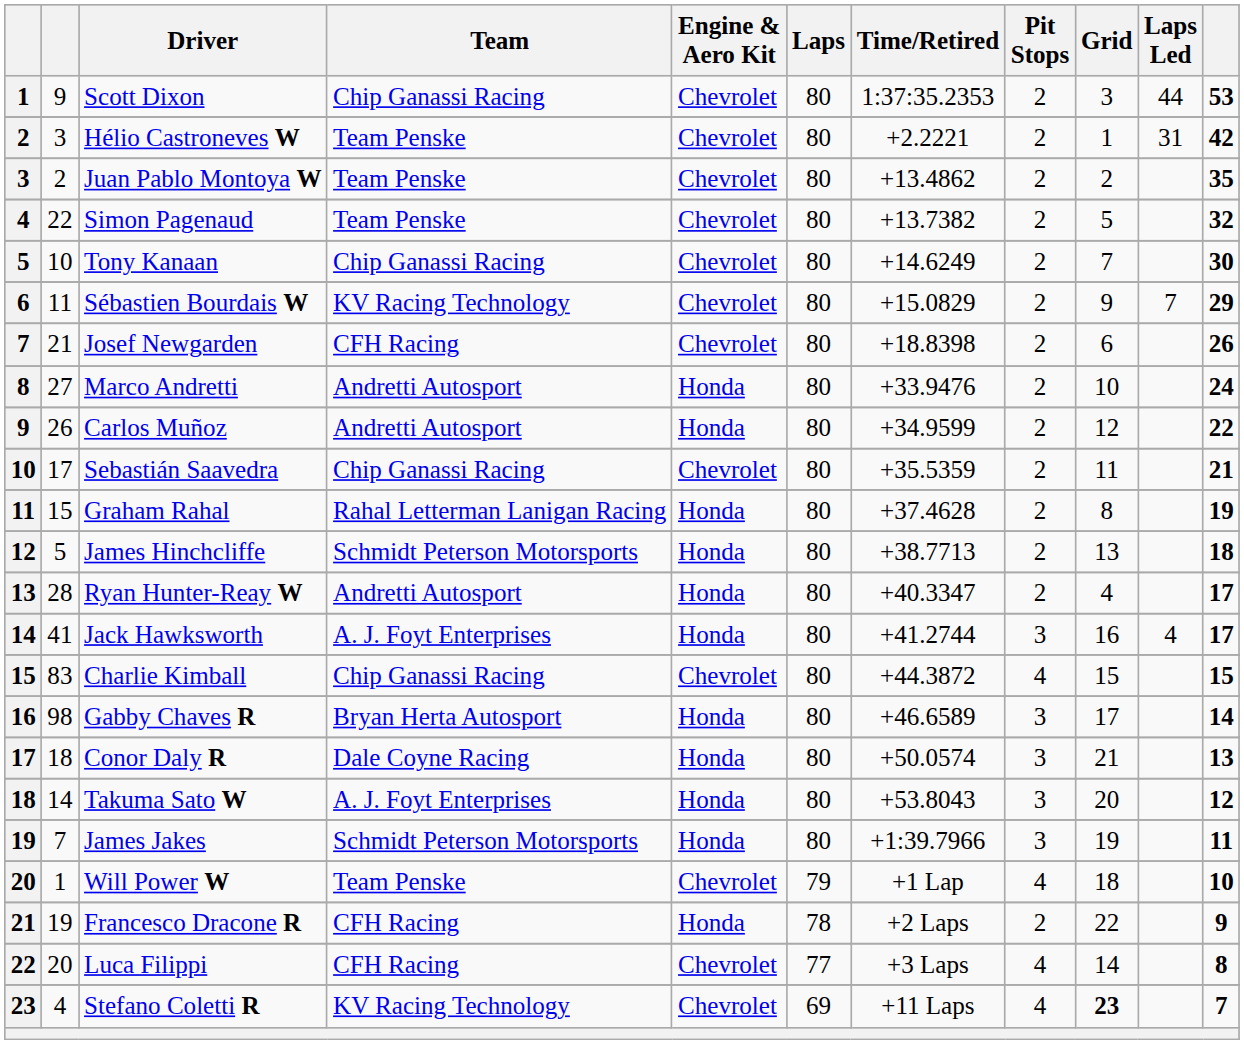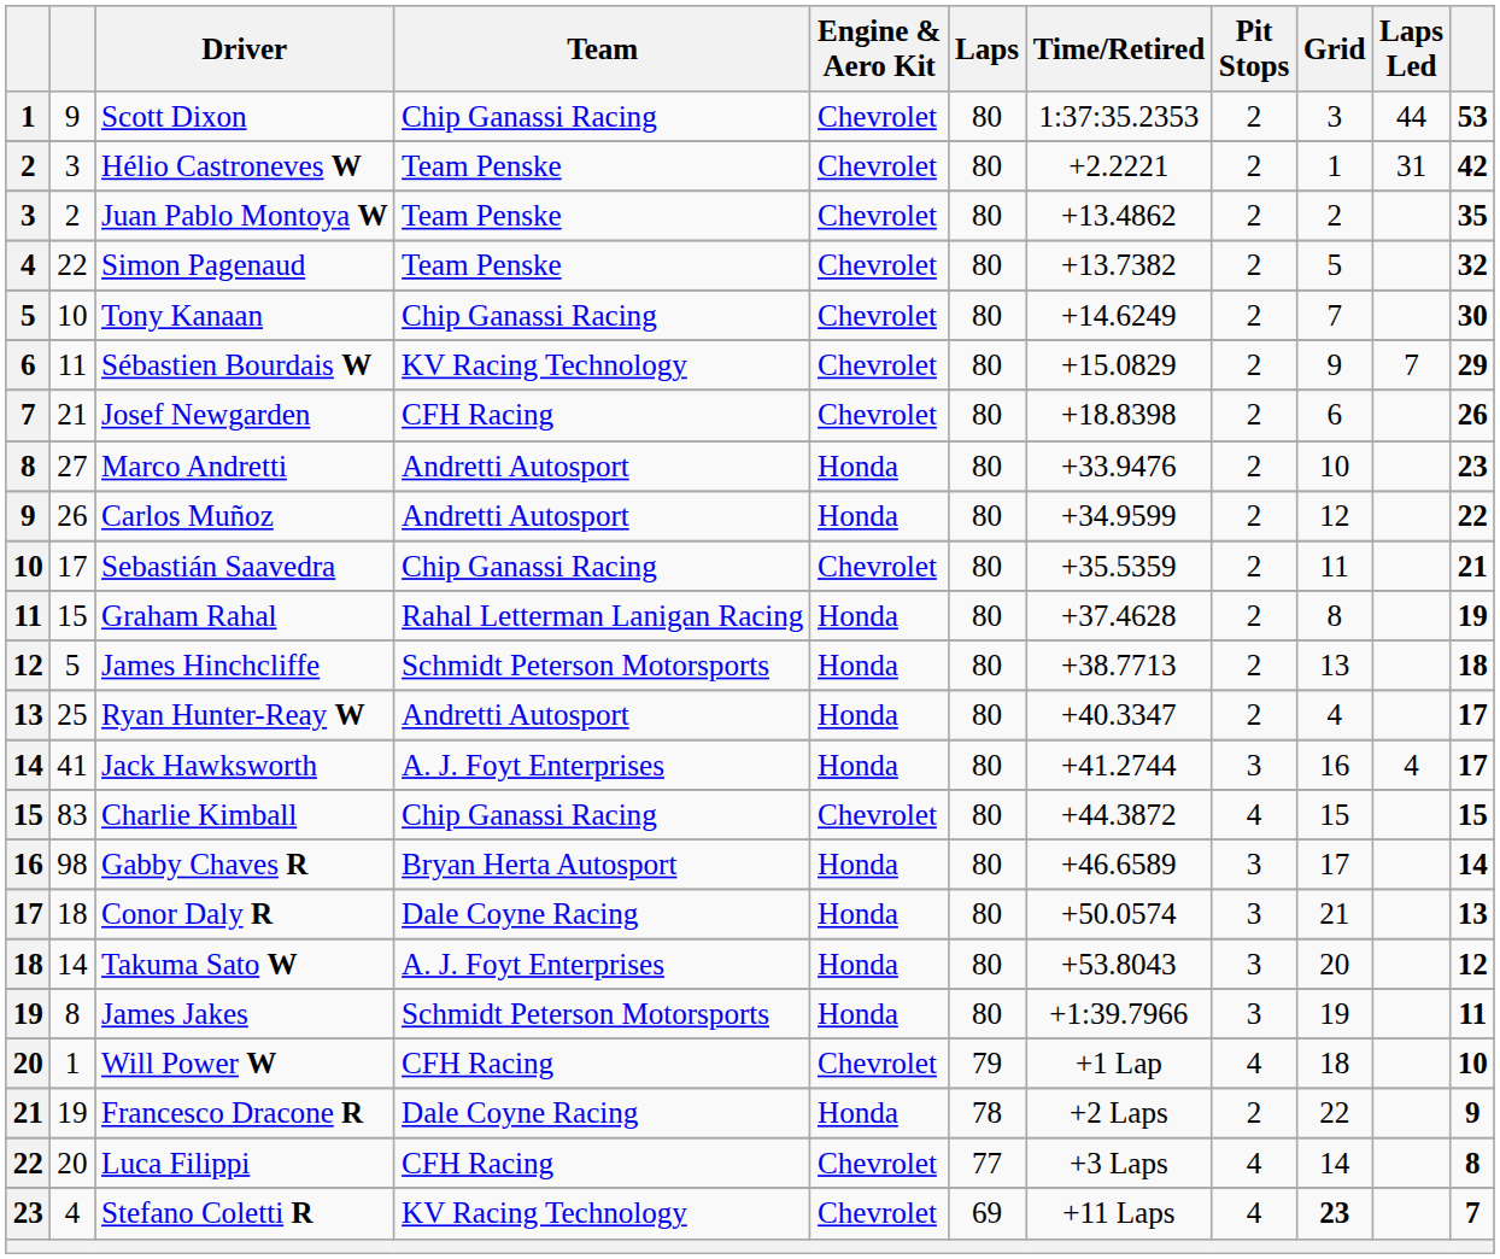Marco Andretti | column 11: 24 -> 23
Ryan Hunter-Reay W | column 2: 28 -> 25
James Jakes | column 2: 7 -> 8
Will Power W | Team: Team Penske -> CFH Racing
Francesco Dracone R | Team: CFH Racing -> Dale Coyne Racing
